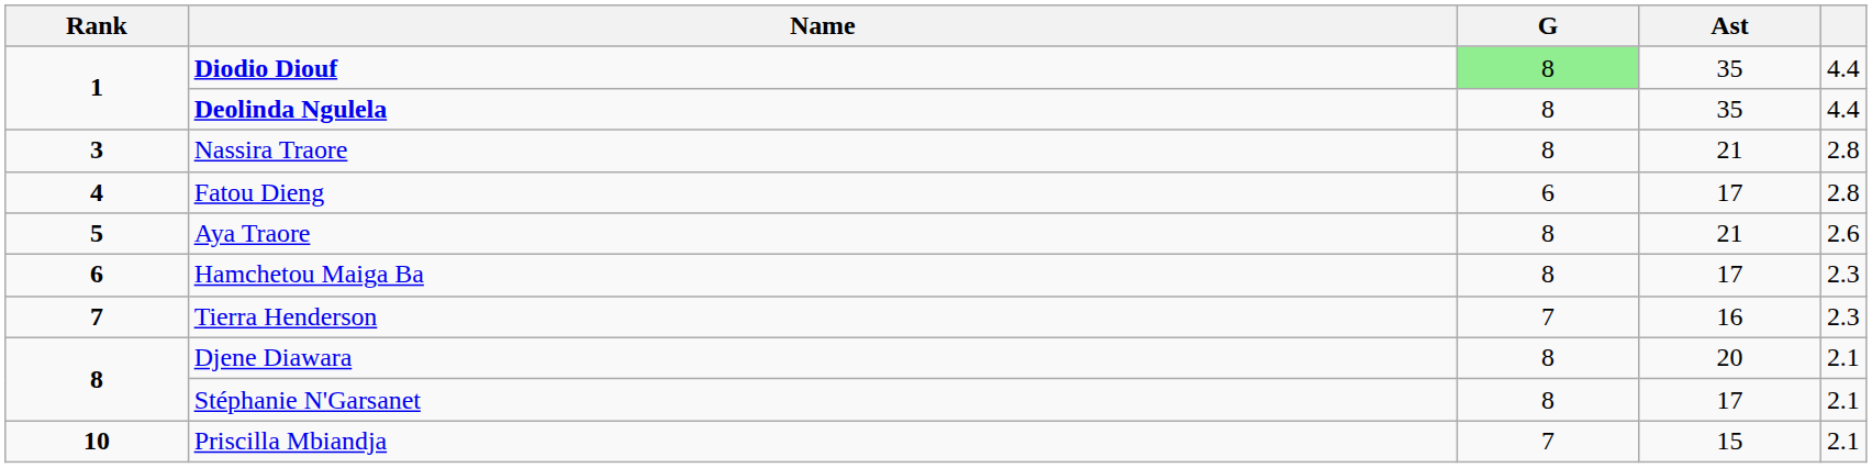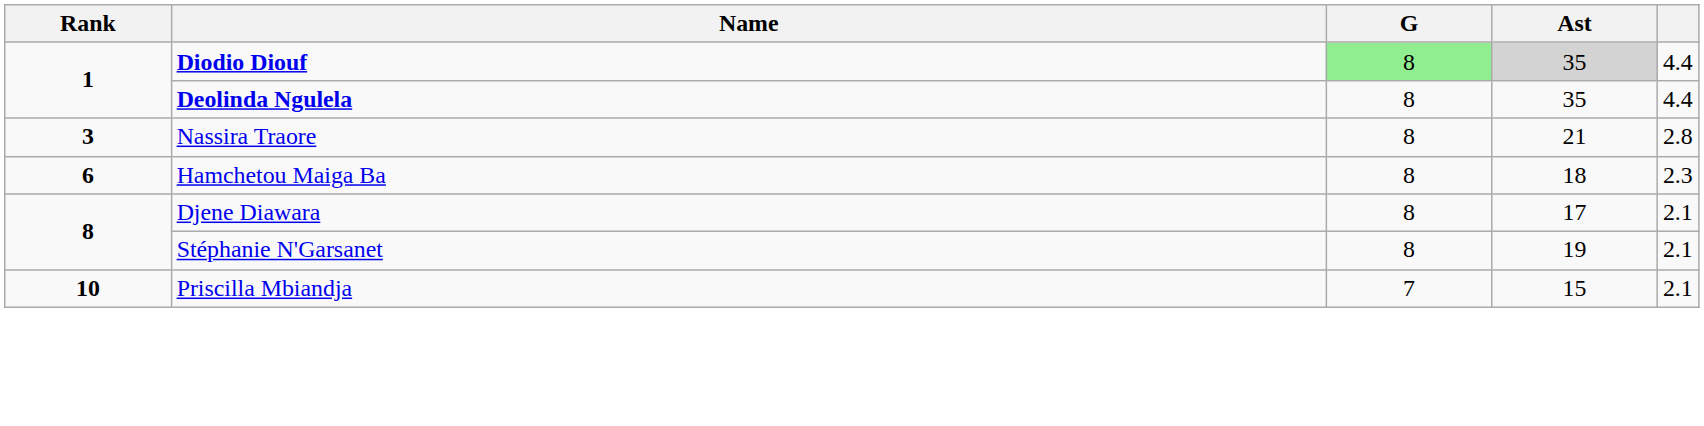Diodio Diouf | Ast: no background -> lightgrey background
- row: 4 | Fatou Dieng | 6 | 17 | 2.8
- row: 5 | Aya Traore | 8 | 21 | 2.6
Hamchetou Maiga Ba | Ast: 17 -> 18
- row: 7 | Tierra Henderson | 7 | 16 | 2.3
Djene Diawara | Ast: 20 -> 17
Stéphanie N'Garsanet | Ast: 17 -> 19
